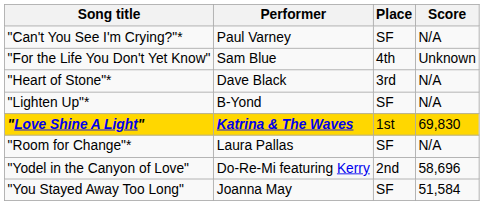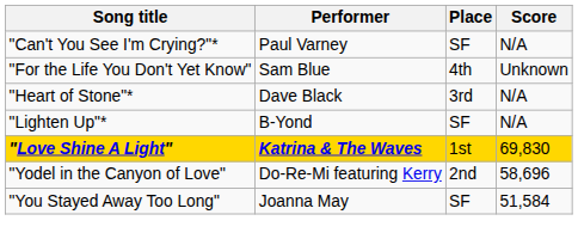- row: "Room for Change"* | Laura Pallas | SF | N/A
